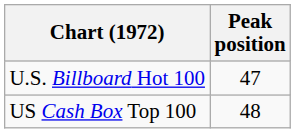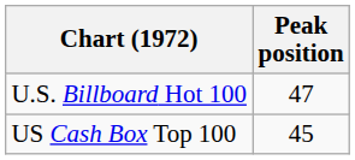US Cash Box Top 100 | Peak position: 48 -> 45
